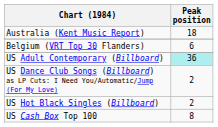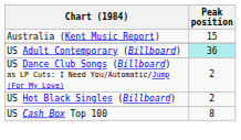Australia (Kent Music Report) | Peak position: 18 -> 15
- row: Belgium (VRT Top 30 Flanders) | 6
